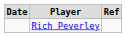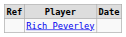columns swapped: Date <-> Ref
